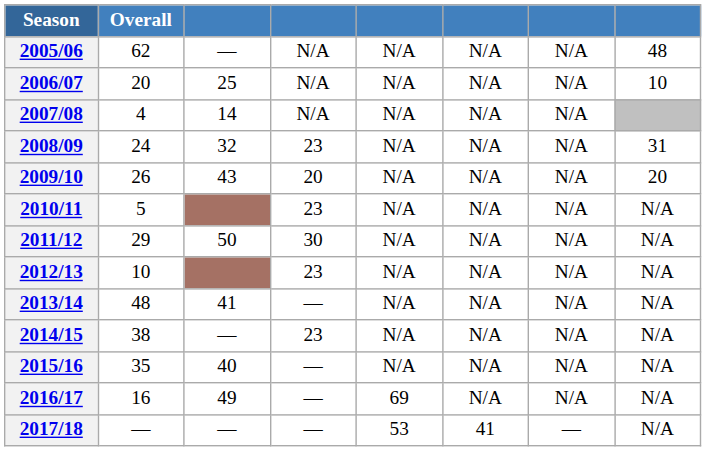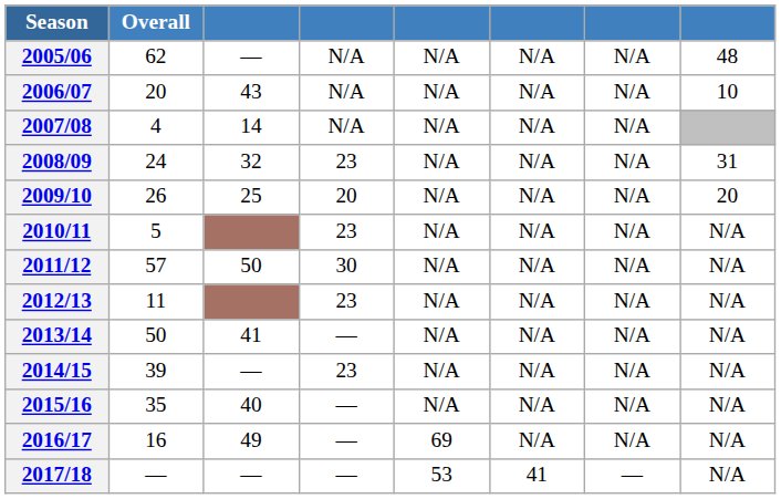2006/07 | column 3: 25 -> 43
2009/10 | column 3: 43 -> 25
2011/12 | Overall: 29 -> 57
2012/13 | Overall: 10 -> 11
2013/14 | Overall: 48 -> 50
2014/15 | Overall: 38 -> 39
